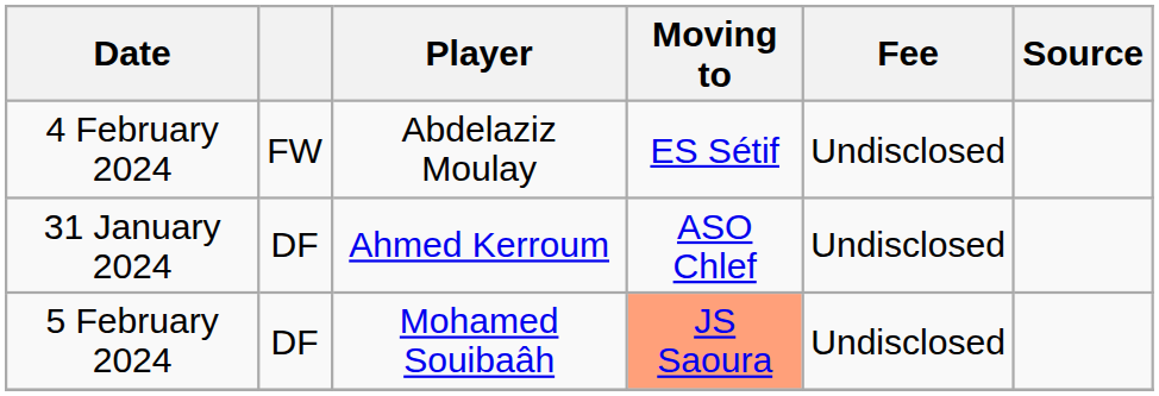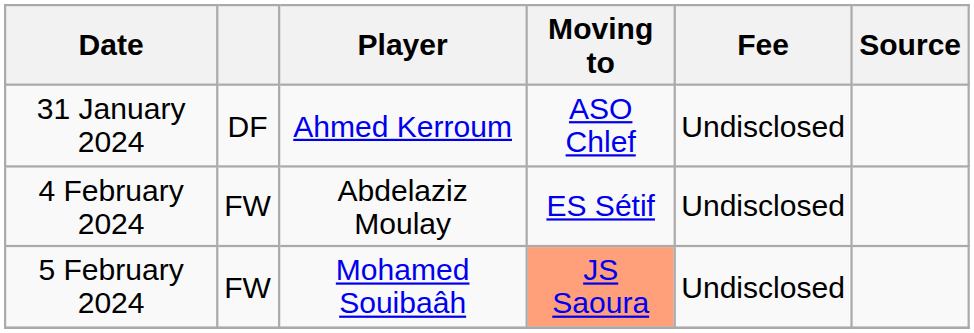rows swapped: 31 January 2024 <-> 4 February 2024
5 February 2024 | column 2: DF -> FW
